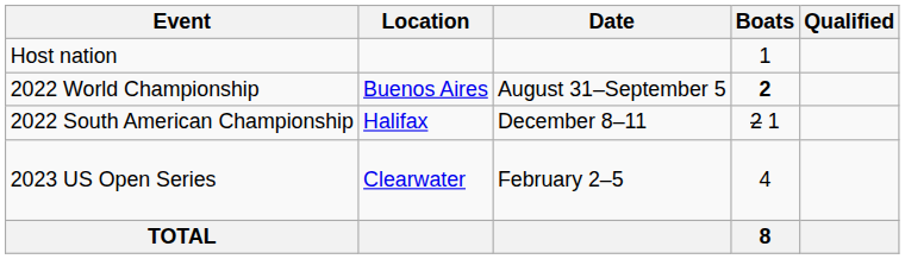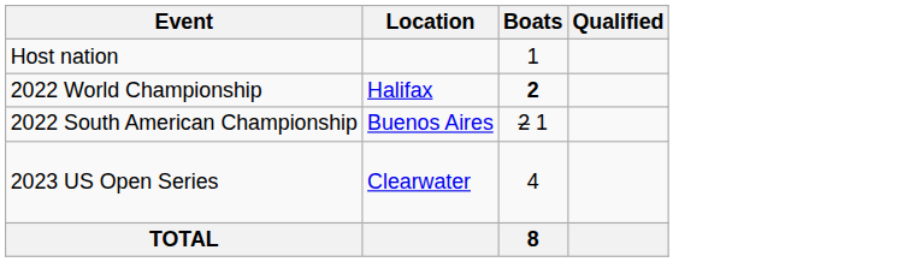- column: Date | August 31–September 5 | December 8–11 | February 2–5
2022 World Championship | Location: Buenos Aires -> Halifax
2022 South American Championship | Location: Halifax -> Buenos Aires
